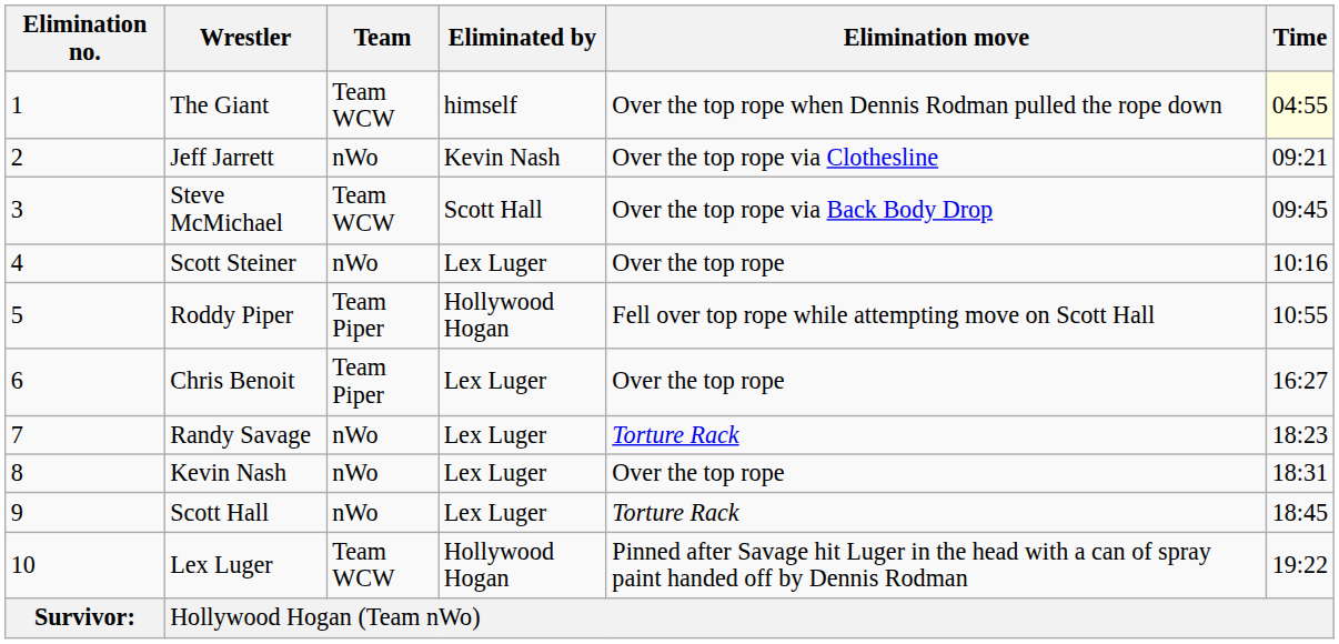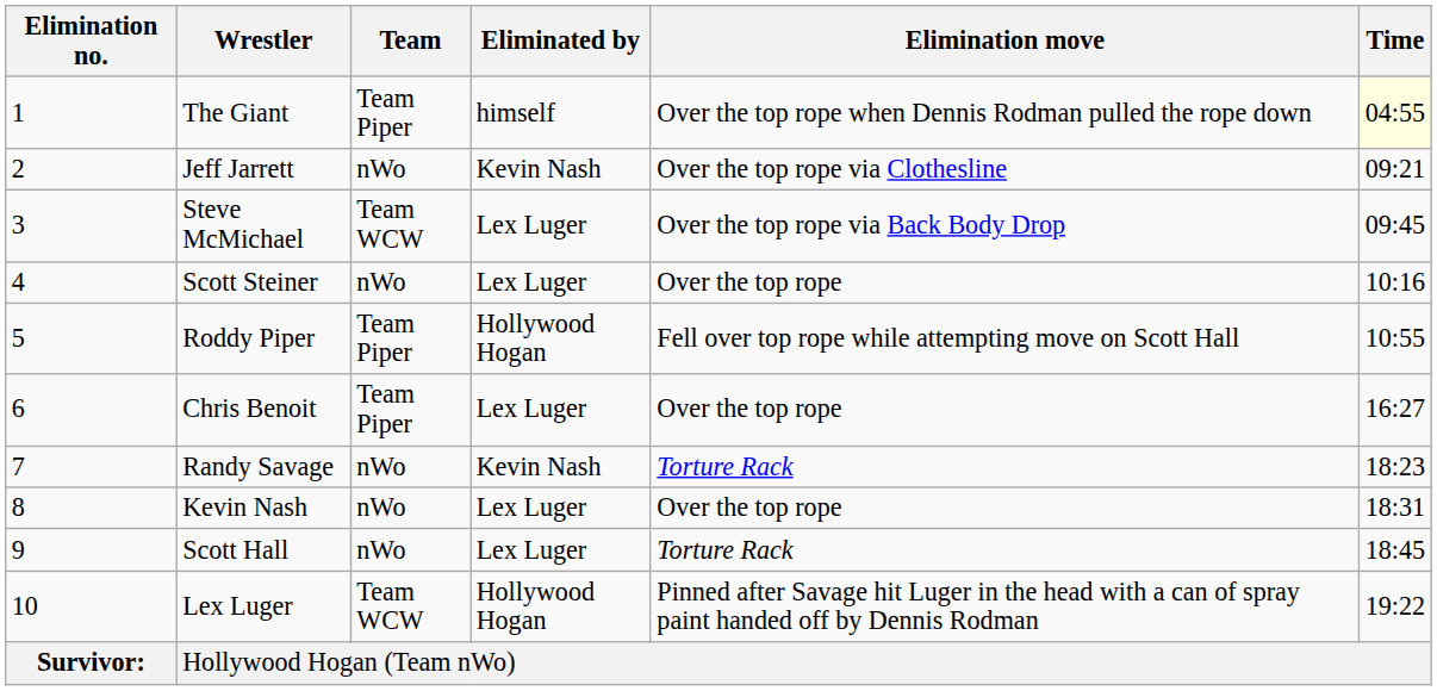The Giant | Team: Team WCW -> Team Piper
Steve McMichael | Eliminated by: Scott Hall -> Lex Luger
Randy Savage | Eliminated by: Lex Luger -> Kevin Nash
